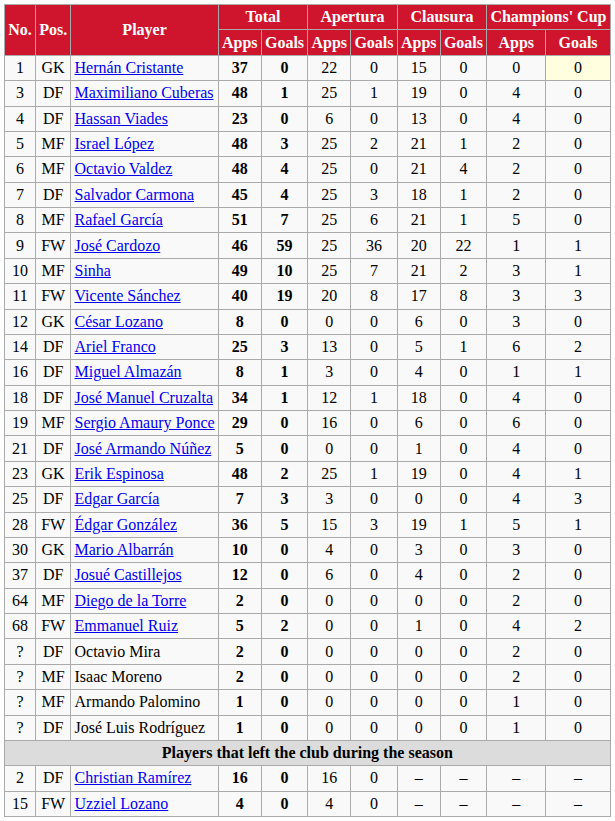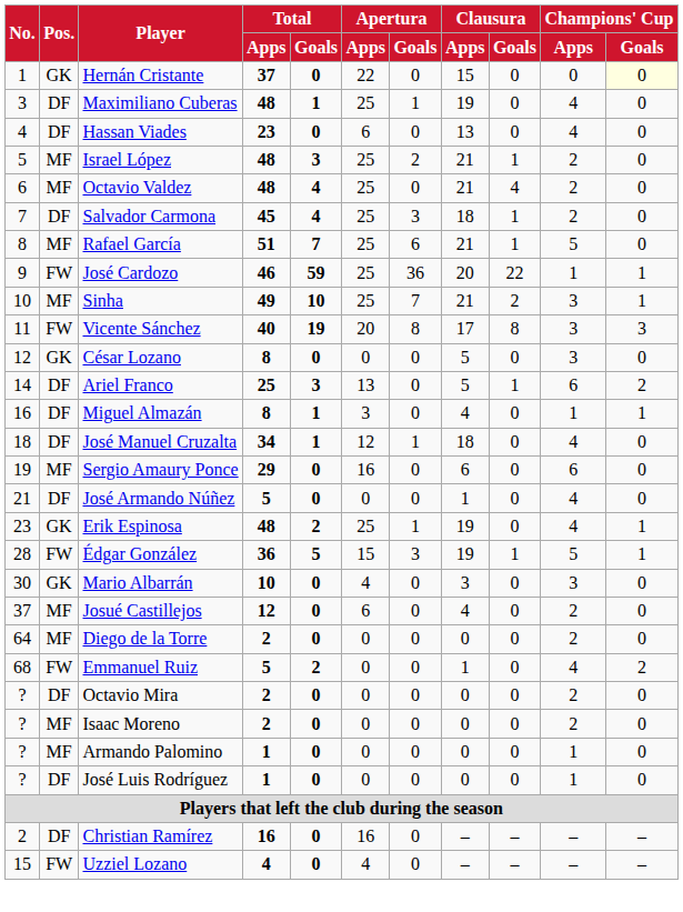César Lozano | Clausura / Apps: 6 -> 5
- row: 25 | DF | Edgar García | 7 | 3 | 3 | 0 | 0 | 0 | 4 | 3
Josué Castillejos | Pos.: DF -> MF
